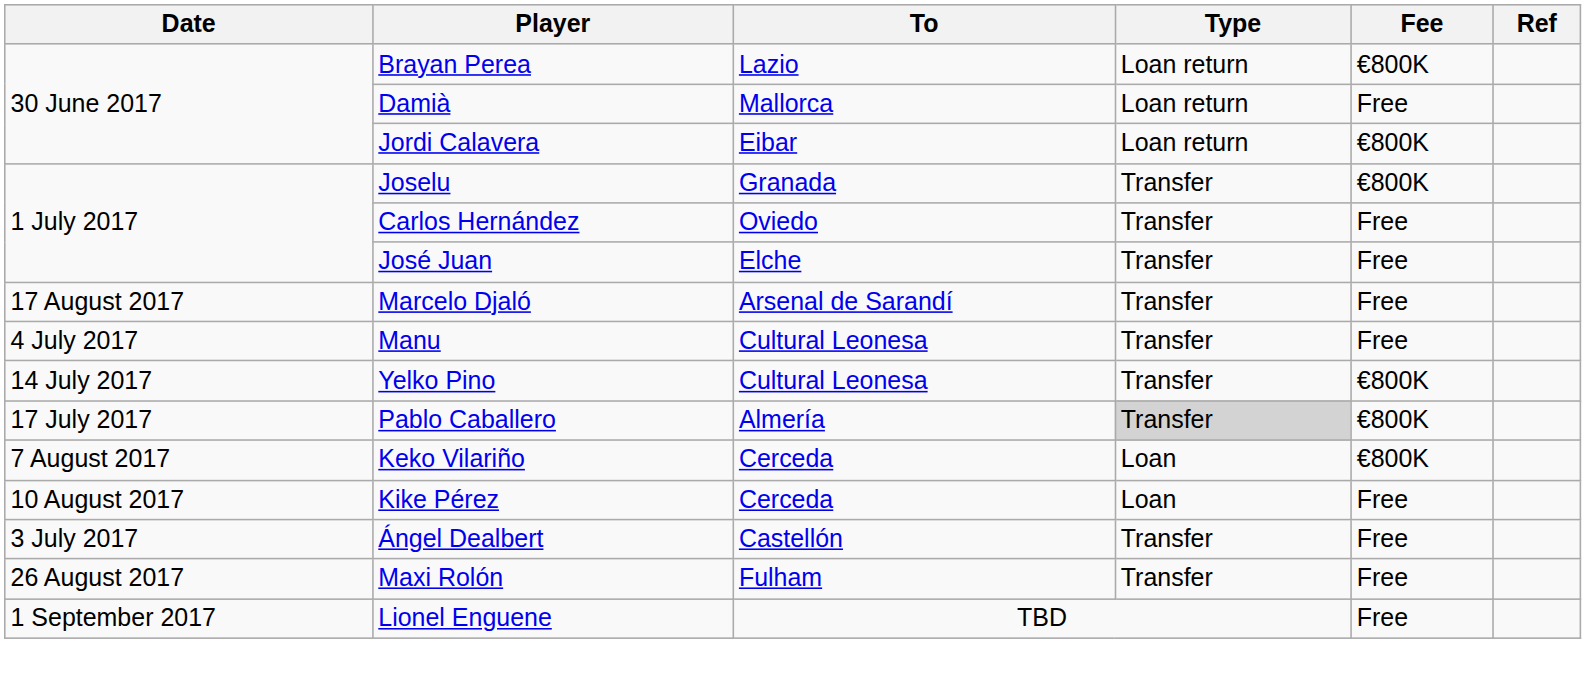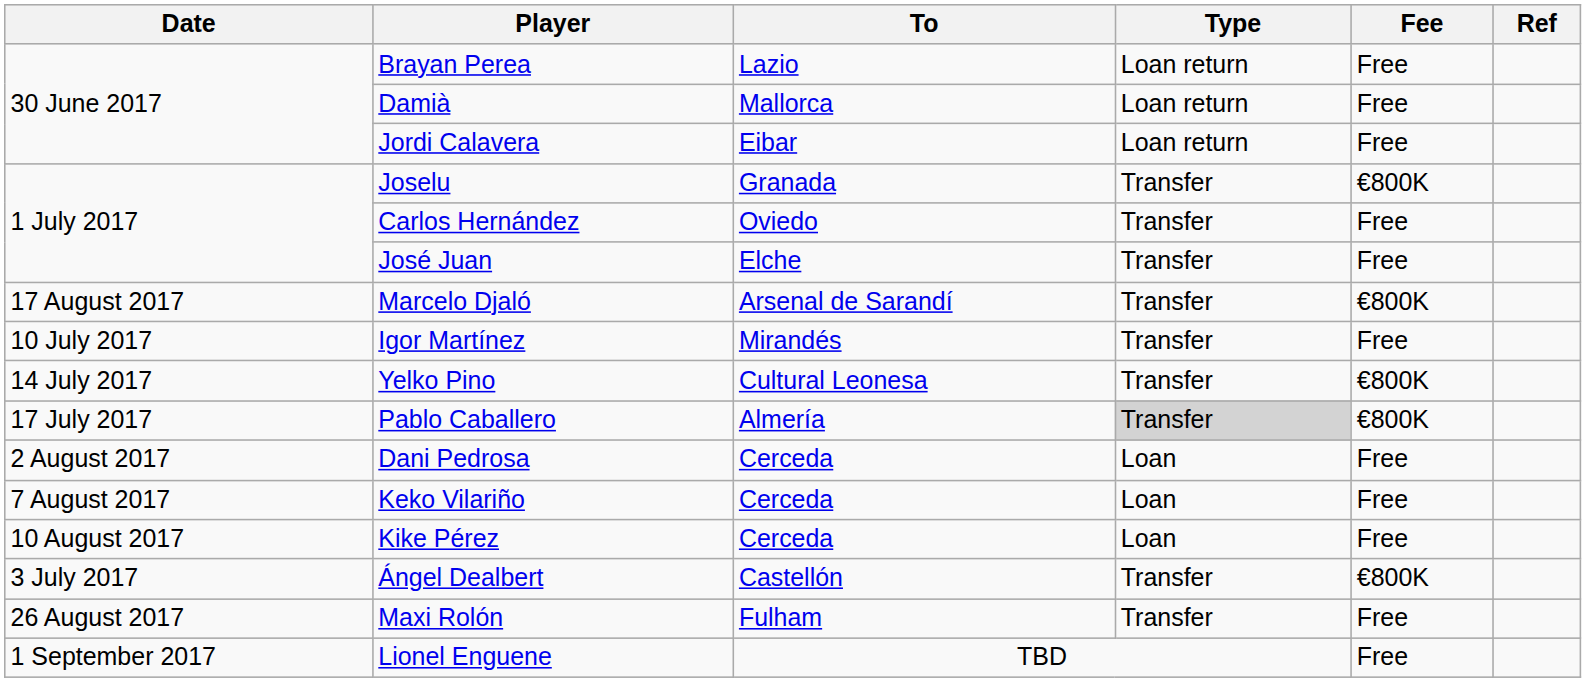Brayan Perea | Fee: €800K -> Free
Jordi Calavera | Fee: €800K -> Free
Marcelo Djaló | Fee: Free -> €800K
- row: 4 July 2017 | Manu | Cultural Leonesa | Transfer | Free
+ row: 10 July 2017 | Igor Martínez | Mirandés | Transfer | Free
+ row: 2 August 2017 | Dani Pedrosa | Cerceda | Loan | Free
Keko Vilariño | Fee: €800K -> Free
Ángel Dealbert | Fee: Free -> €800K
